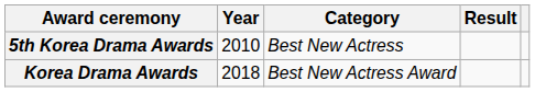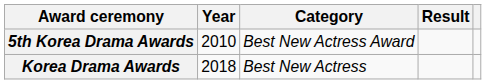5th Korea Drama Awards | Category: Best New Actress -> Best New Actress Award
Korea Drama Awards | Category: Best New Actress Award -> Best New Actress
